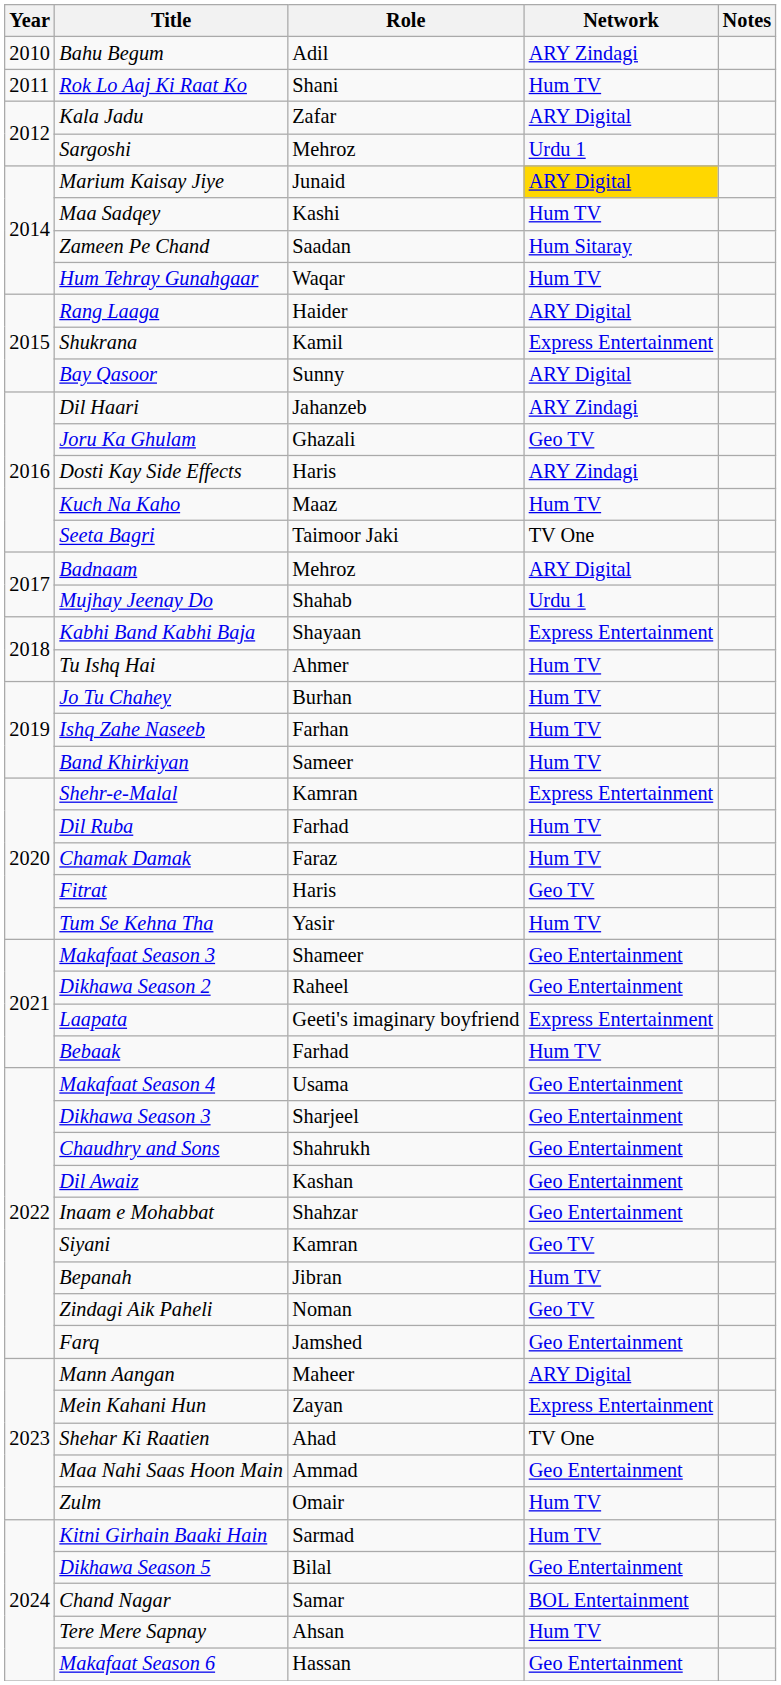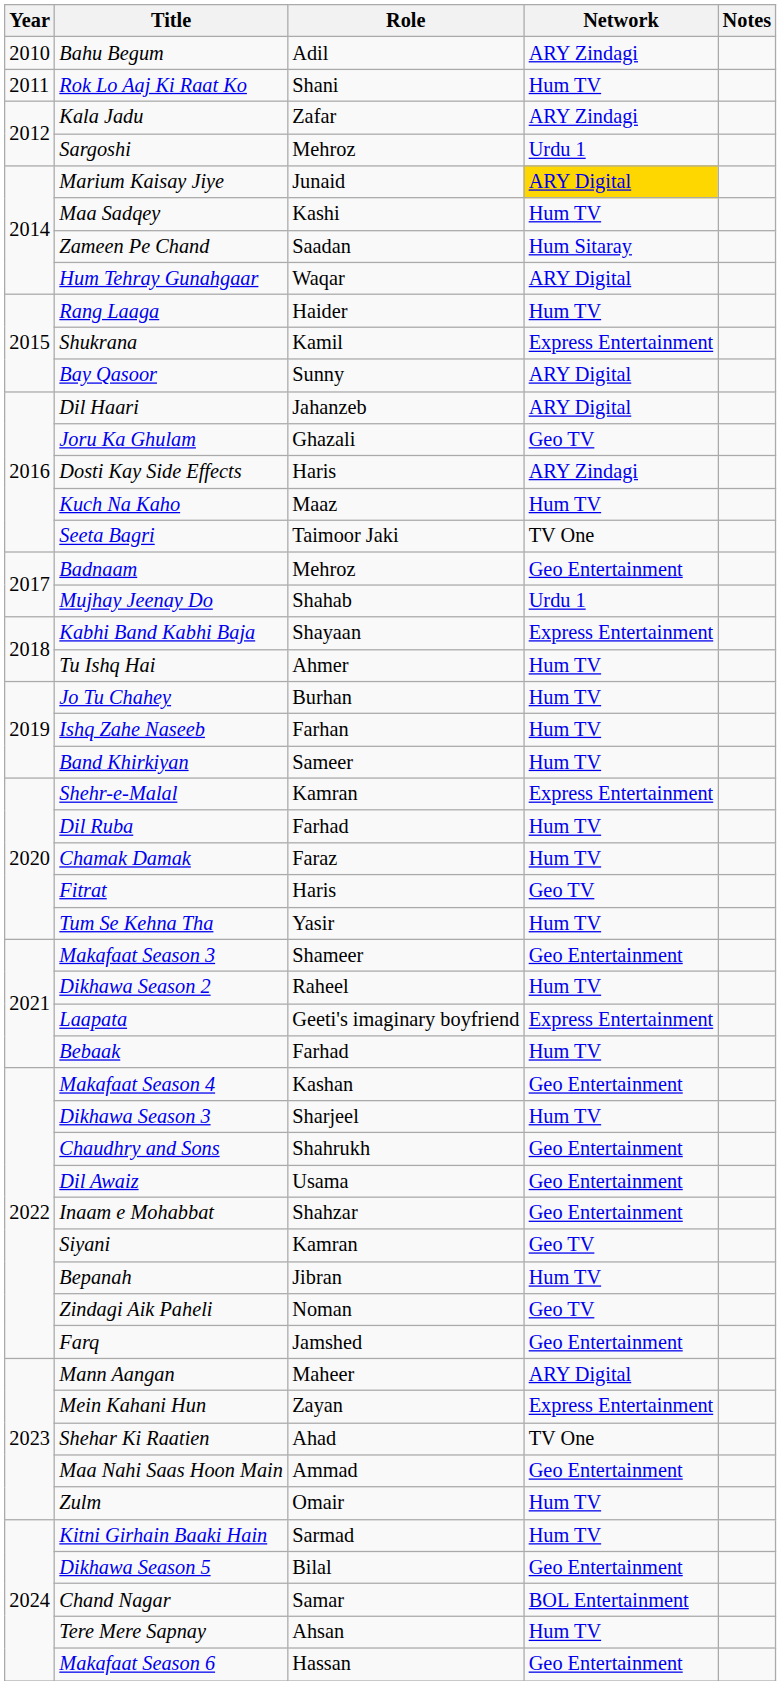Kala Jadu | Network: ARY Digital -> ARY Zindagi
Hum Tehray Gunahgaar | Network: Hum TV -> ARY Digital
Rang Laaga | Network: ARY Digital -> Hum TV
Dil Haari | Network: ARY Zindagi -> ARY Digital
Badnaam | Network: ARY Digital -> Geo Entertainment
Dikhawa Season 2 | Network: Geo Entertainment -> Hum TV
Makafaat Season 4 | Role: Usama -> Kashan
Dikhawa Season 3 | Network: Geo Entertainment -> Hum TV
Dil Awaiz | Role: Kashan -> Usama
